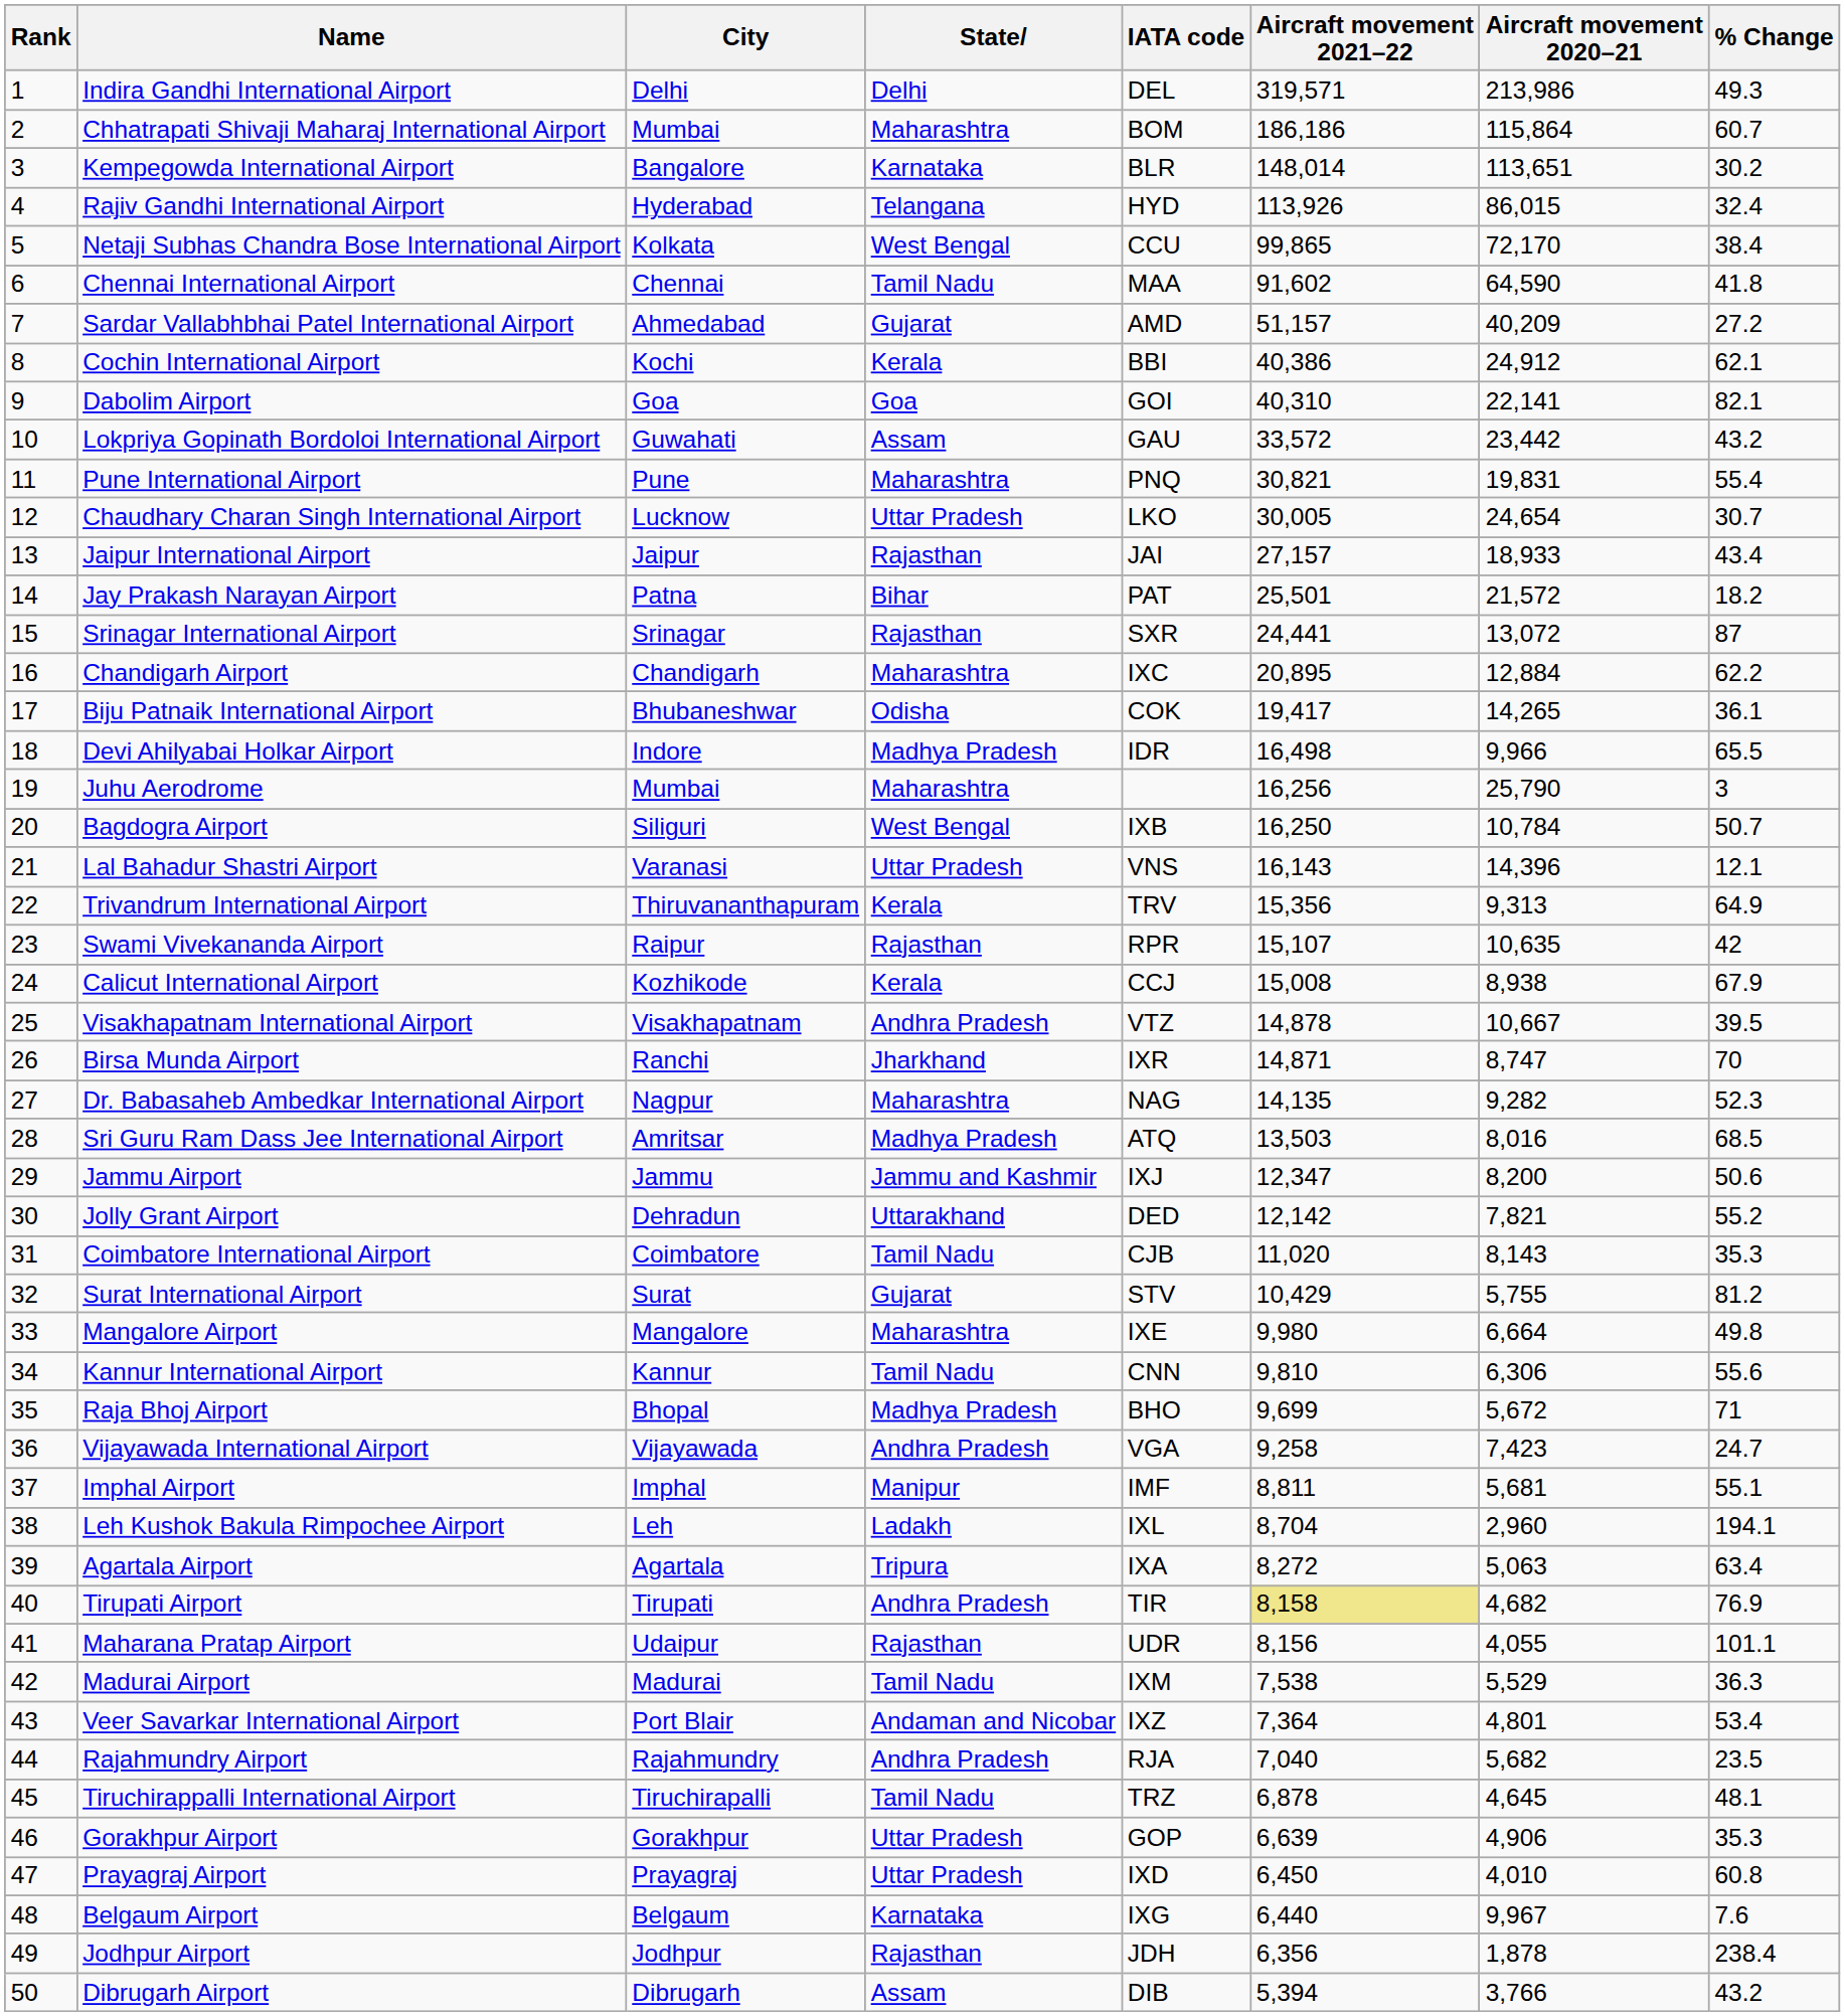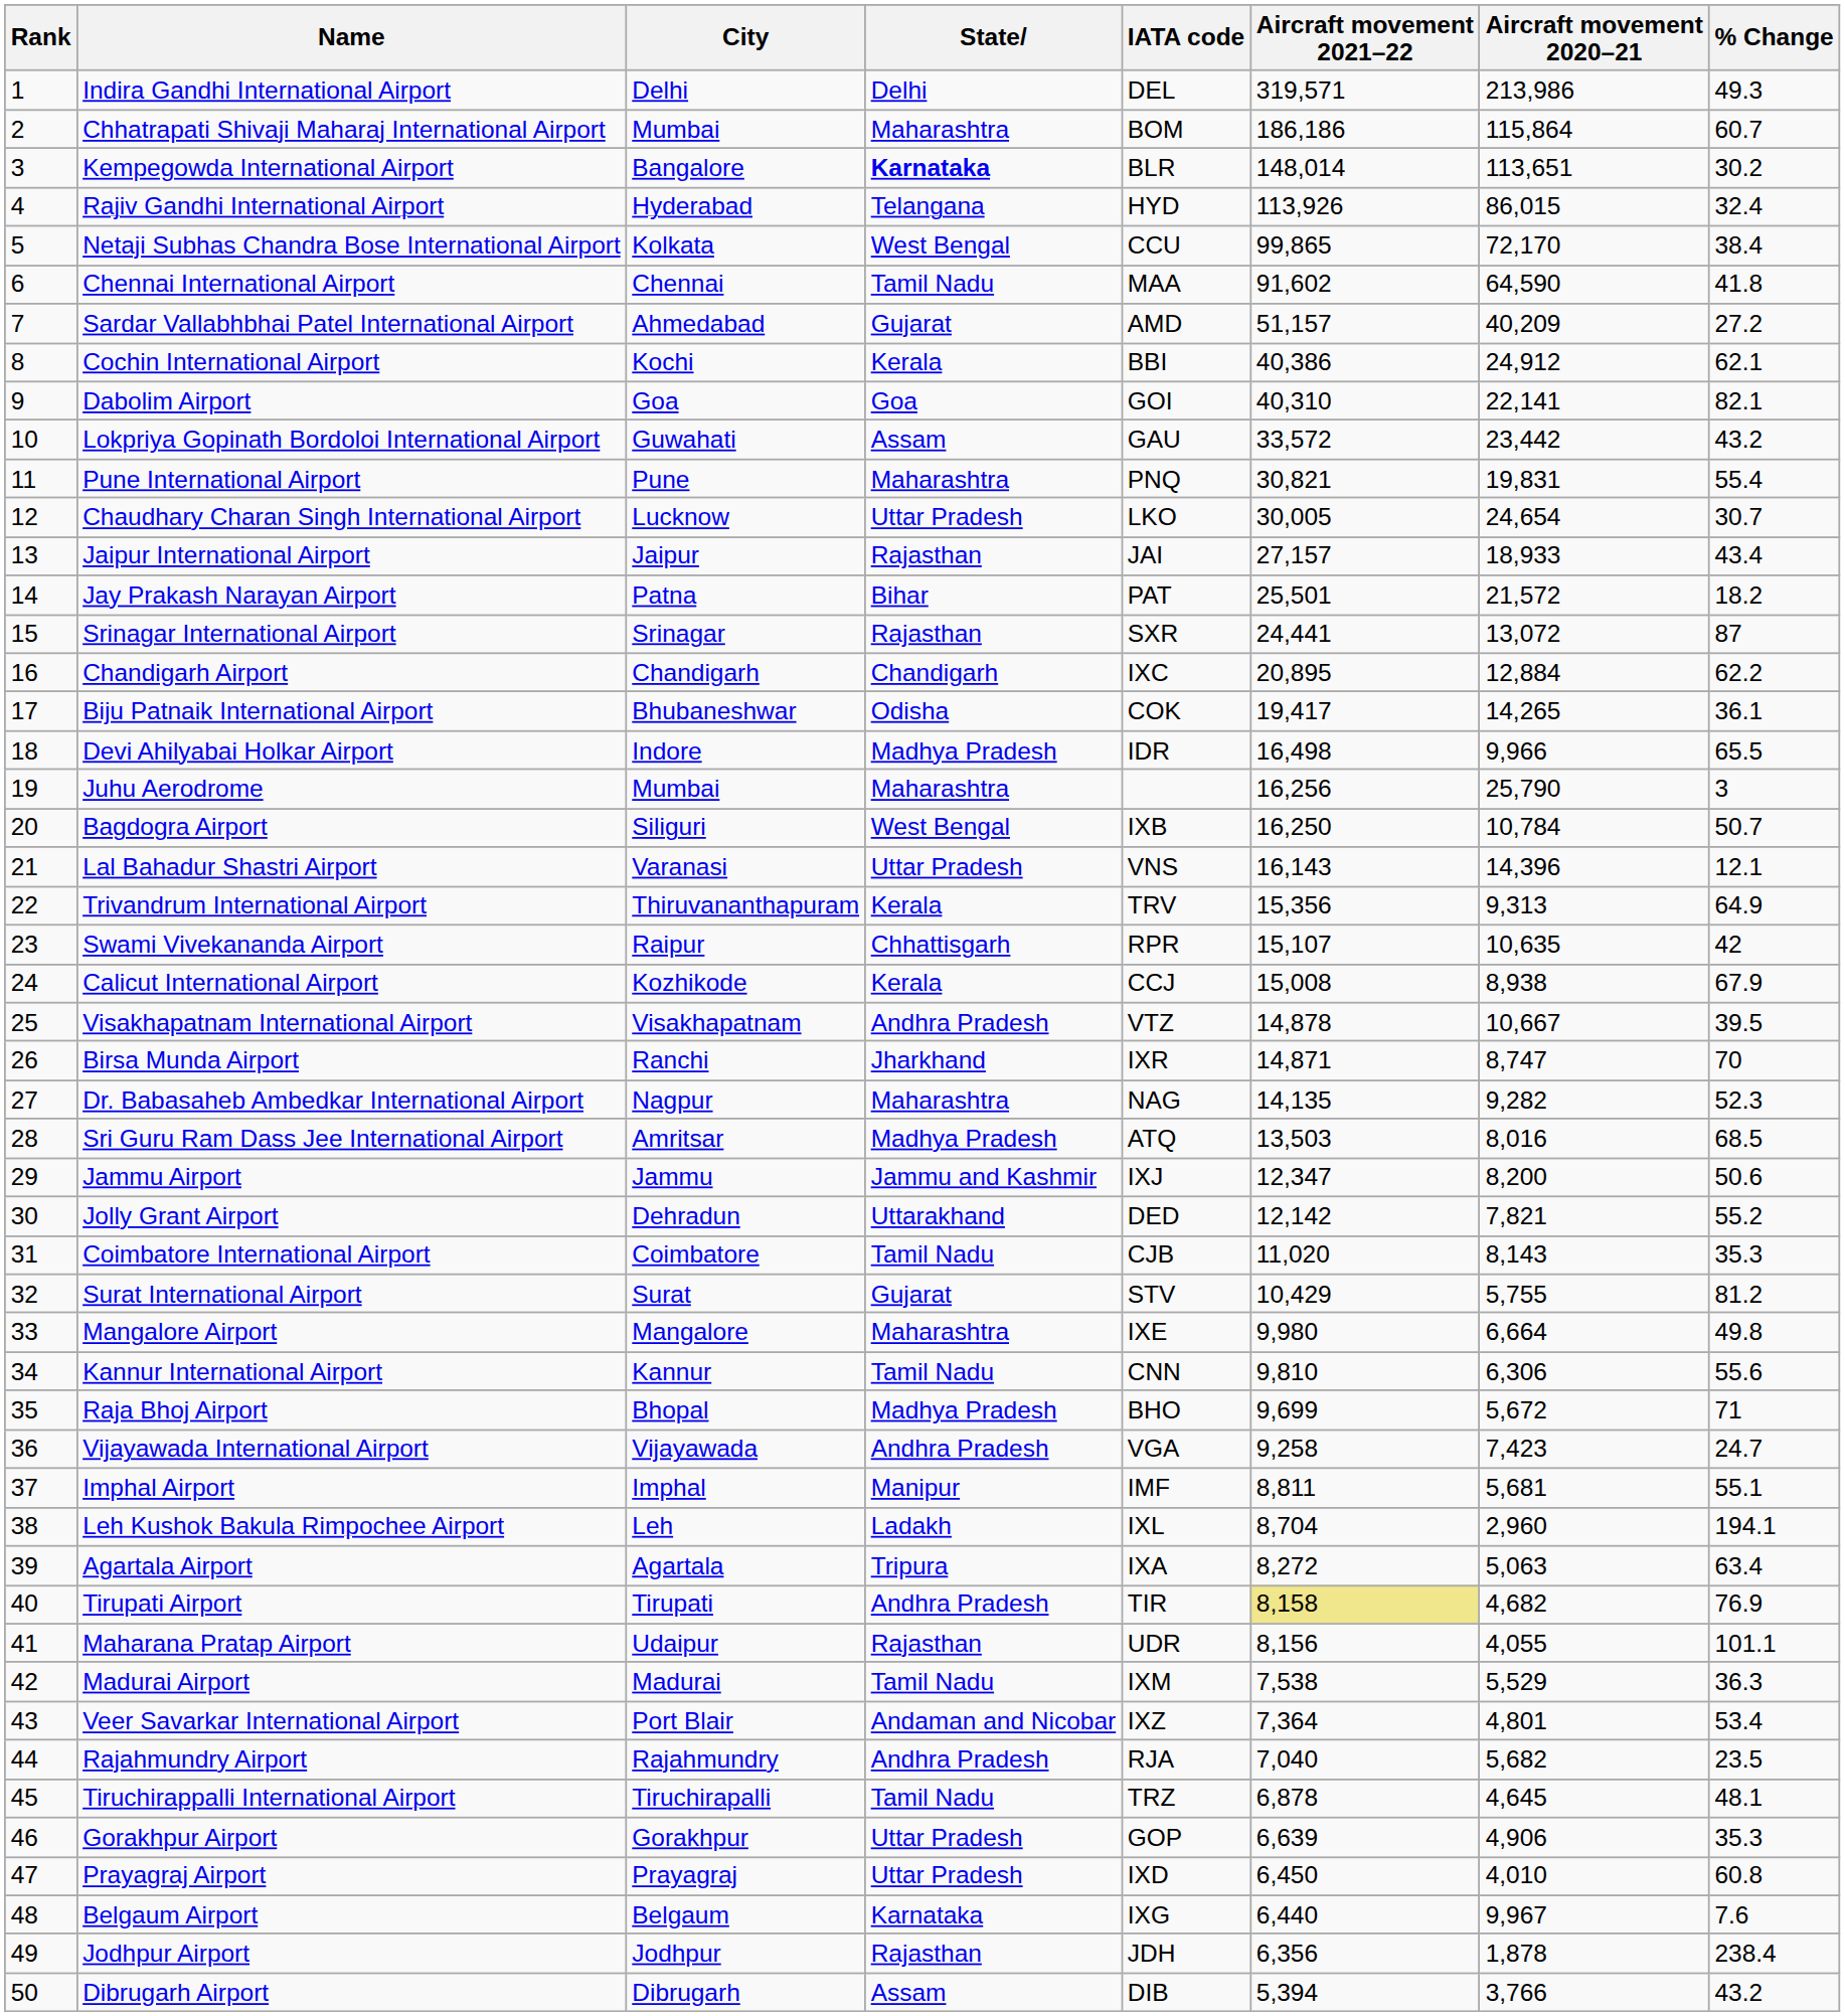Kempegowda International Airport | State: normal -> bold
Chandigarh Airport | State: Maharashtra -> Chandigarh
Swami Vivekananda Airport | State: Rajasthan -> Chhattisgarh
